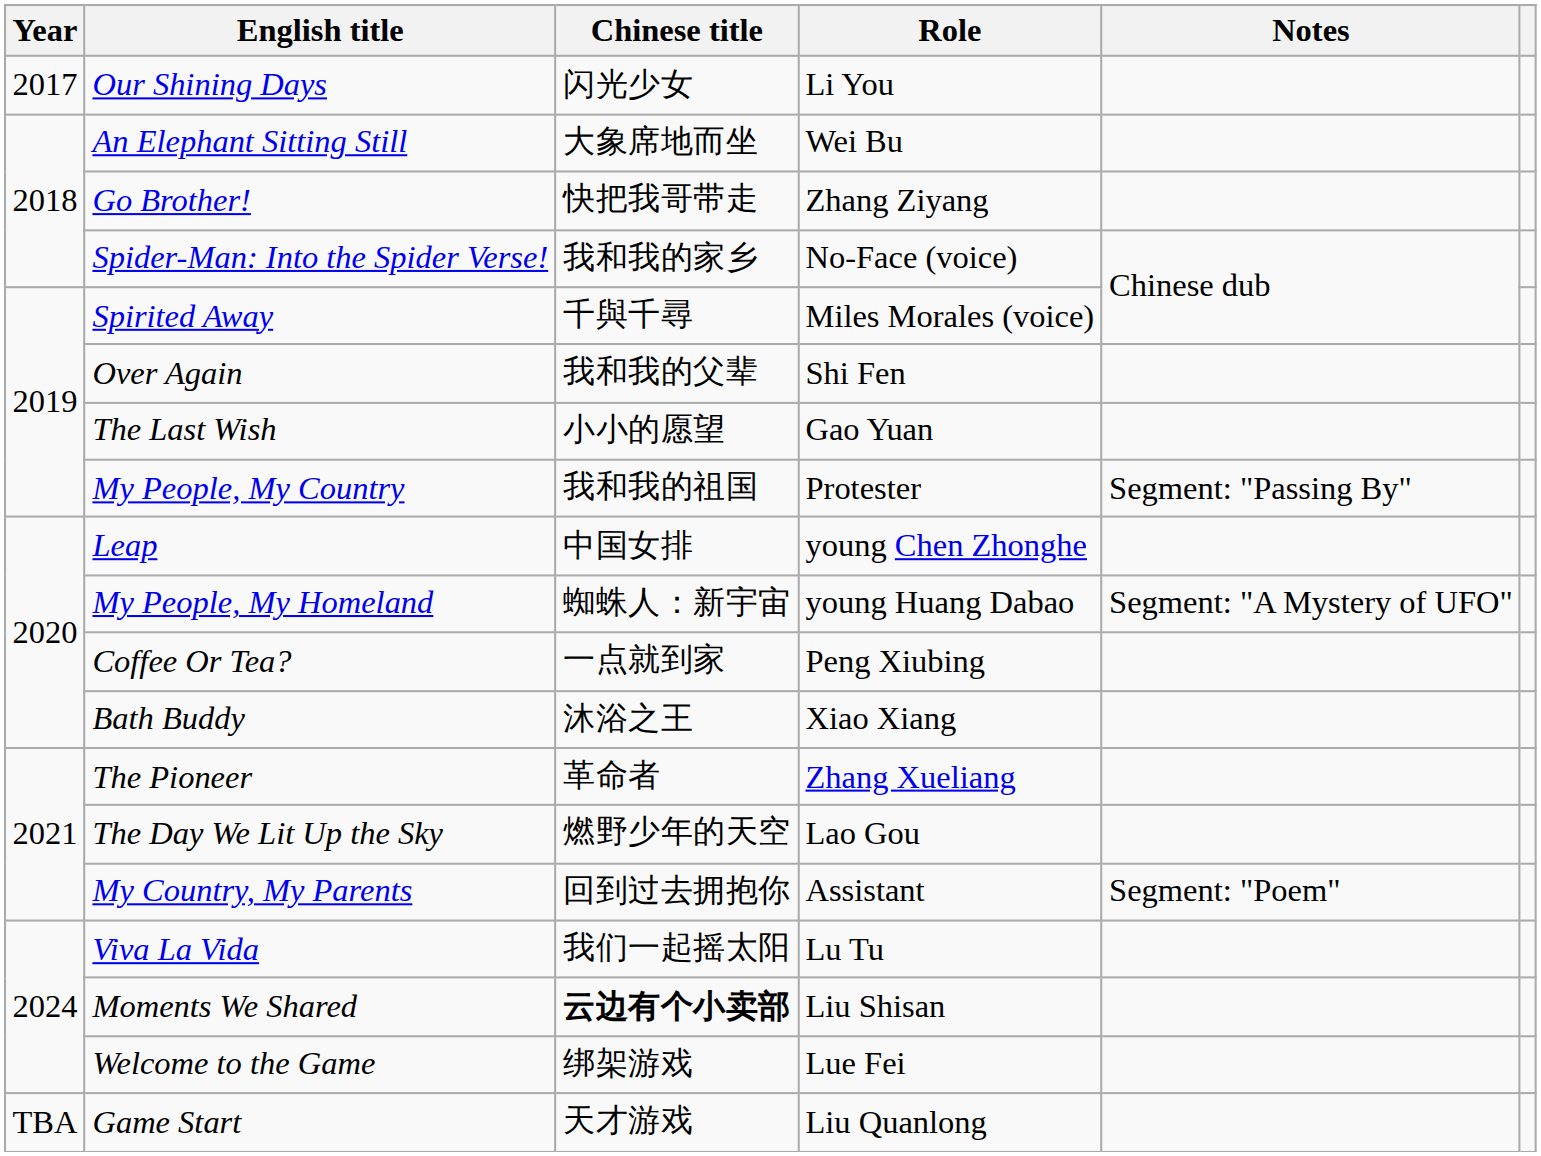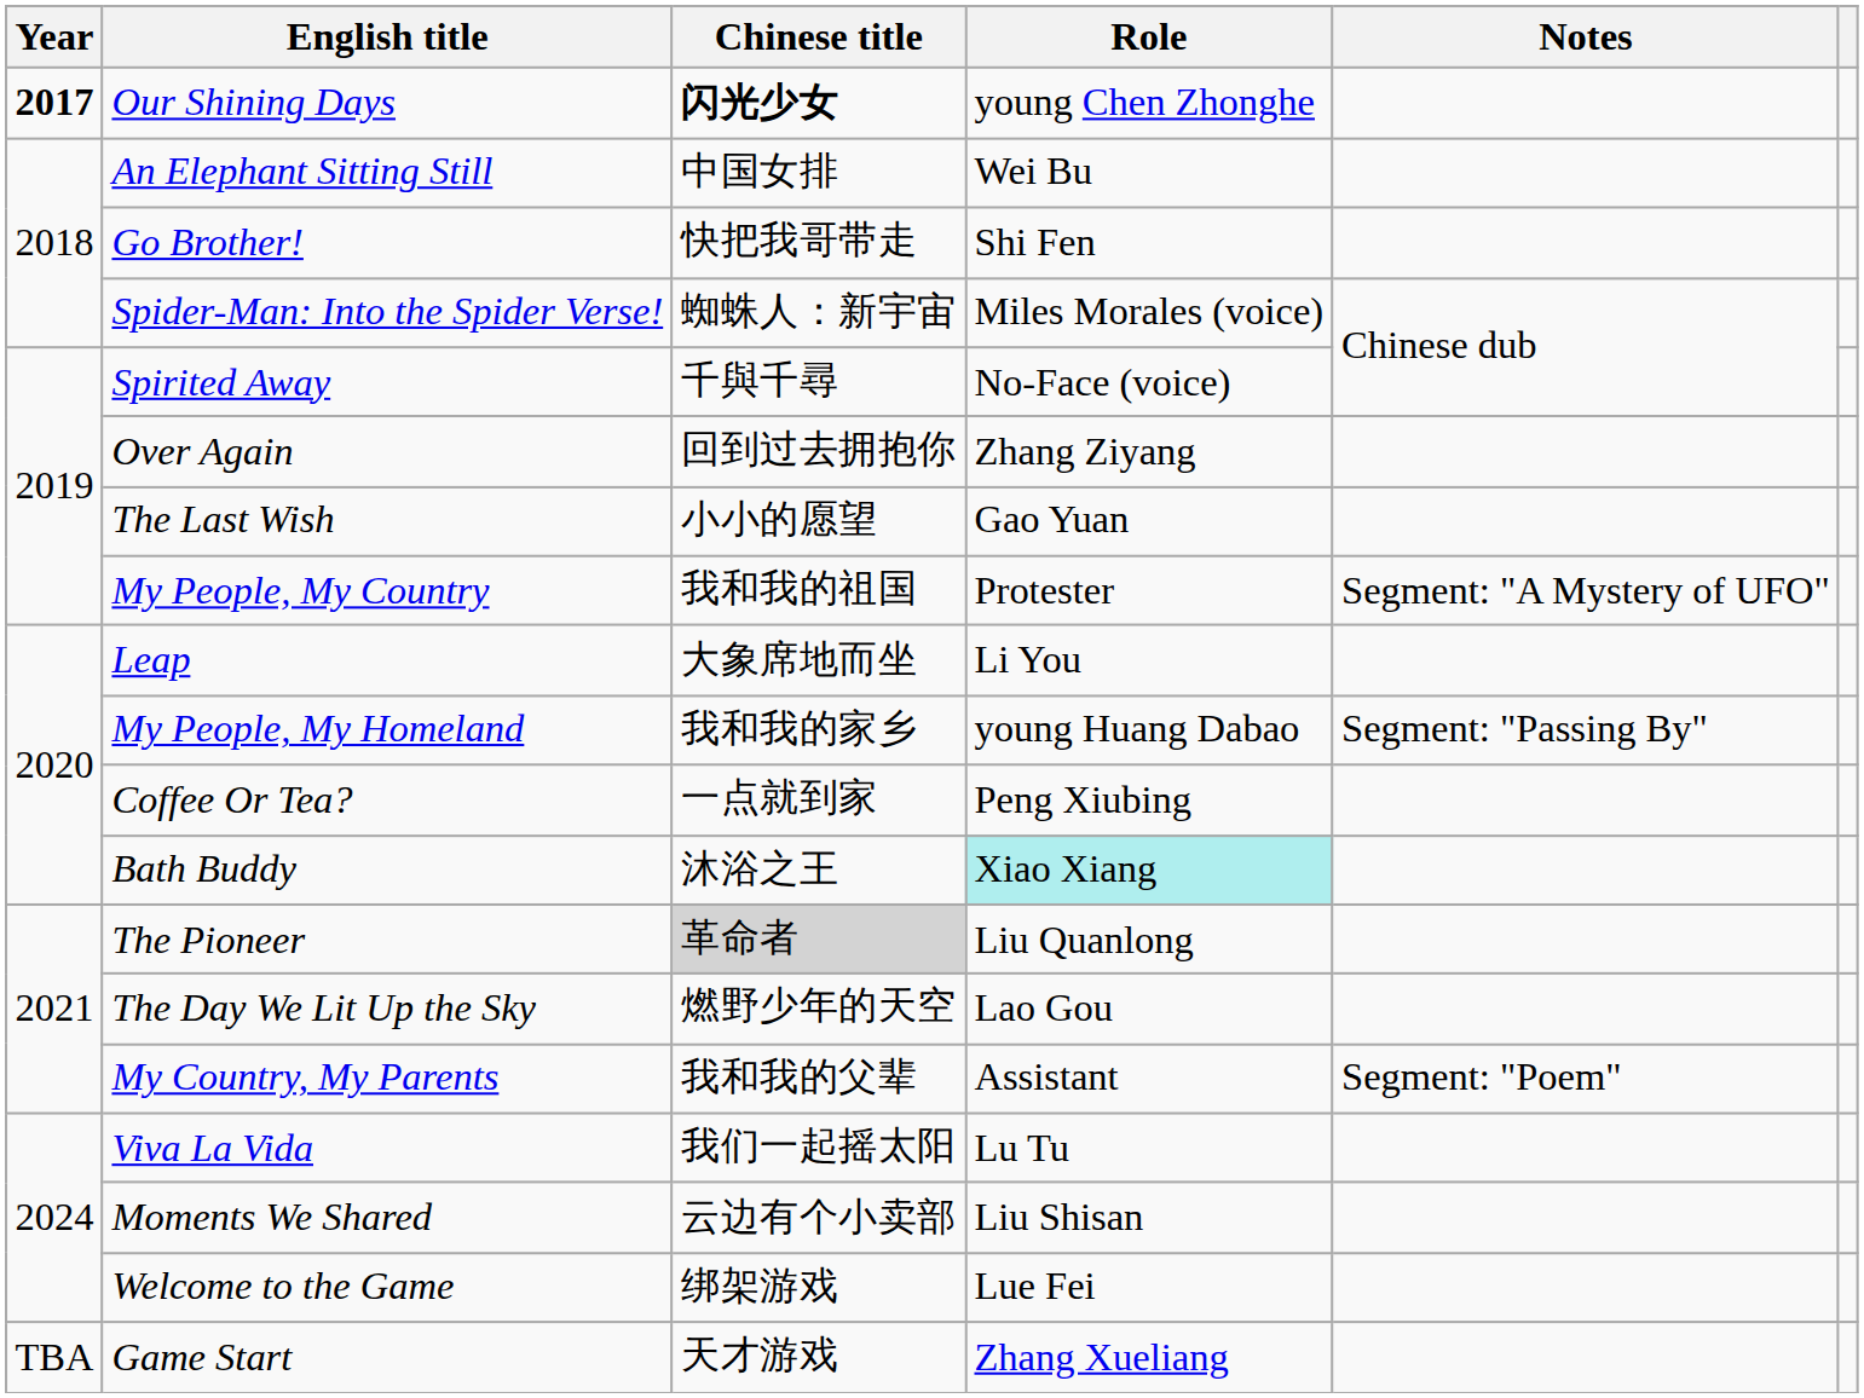Our Shining Days | Year: normal -> bold
Our Shining Days | Chinese title: normal -> bold
Our Shining Days | Role: Li You -> young Chen Zhonghe
An Elephant Sitting Still | Chinese title: 大象席地而坐 -> 中国女排
Go Brother! | Role: Zhang Ziyang -> Shi Fen
Spider-Man: Into the Spider Verse! | Chinese title: 我和我的家乡 -> 蜘蛛人：新宇宙
Spider-Man: Into the Spider Verse! | Role: No-Face (voice) -> Miles Morales (voice)
Spirited Away | Role: Miles Morales (voice) -> No-Face (voice)
Over Again | Chinese title: 我和我的父辈 -> 回到过去拥抱你
Over Again | Role: Shi Fen -> Zhang Ziyang
My People, My Country | Notes: Segment: "Passing By" -> Segment: "A Mystery of UFO"
Leap | Chinese title: 中国女排 -> 大象席地而坐
Leap | Role: young Chen Zhonghe -> Li You
My People, My Homeland | Chinese title: 蜘蛛人：新宇宙 -> 我和我的家乡
My People, My Homeland | Notes: Segment: "A Mystery of UFO" -> Segment: "Passing By"
Bath Buddy | Role: no background -> paleturquoise background
The Pioneer | Chinese title: no background -> lightgrey background
The Pioneer | Role: Zhang Xueliang -> Liu Quanlong
My Country, My Parents | Chinese title: 回到过去拥抱你 -> 我和我的父辈
Moments We Shared | Chinese title: bold -> normal
Game Start | Role: Liu Quanlong -> Zhang Xueliang
